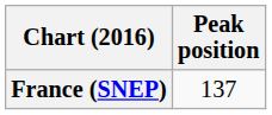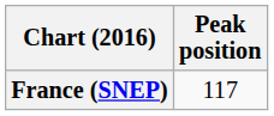France (SNEP) | Peak position: 137 -> 117
